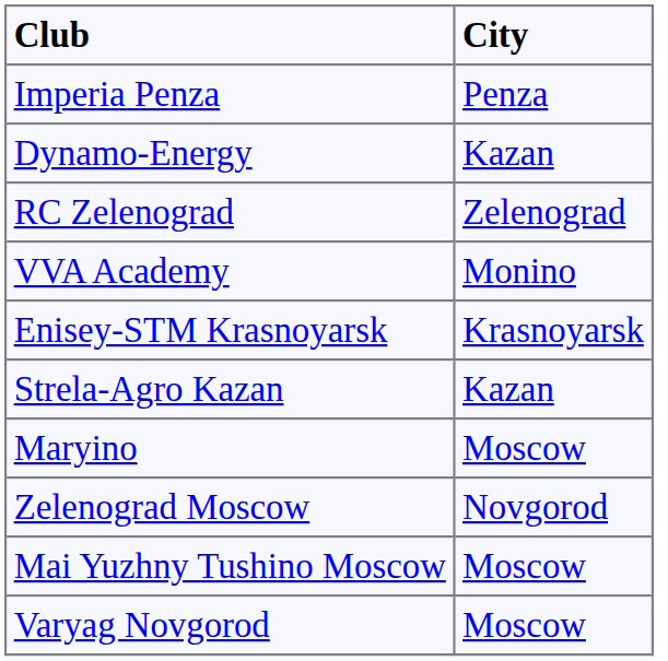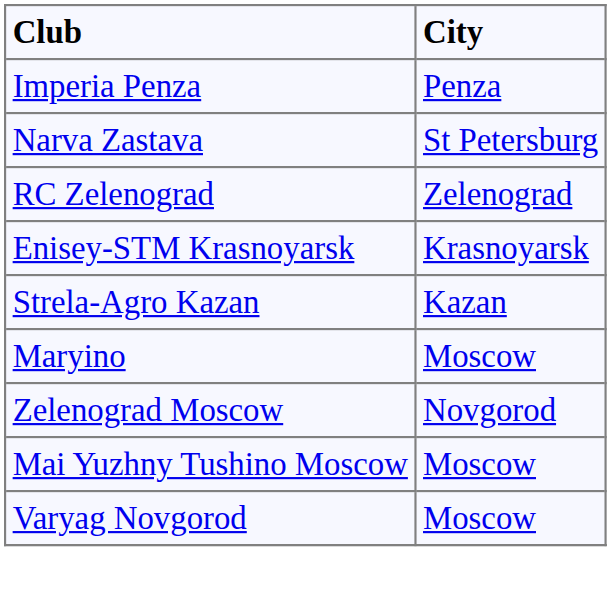+ row: Narva Zastava | St Petersburg
- row: Dynamo-Energy | Kazan
- row: VVA Academy | Monino
